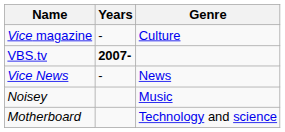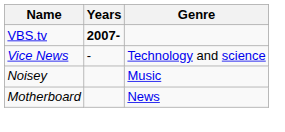- row: Vice magazine | - | Culture
Vice News | Genre: News -> Technology and science
Motherboard | Genre: Technology and science -> News
